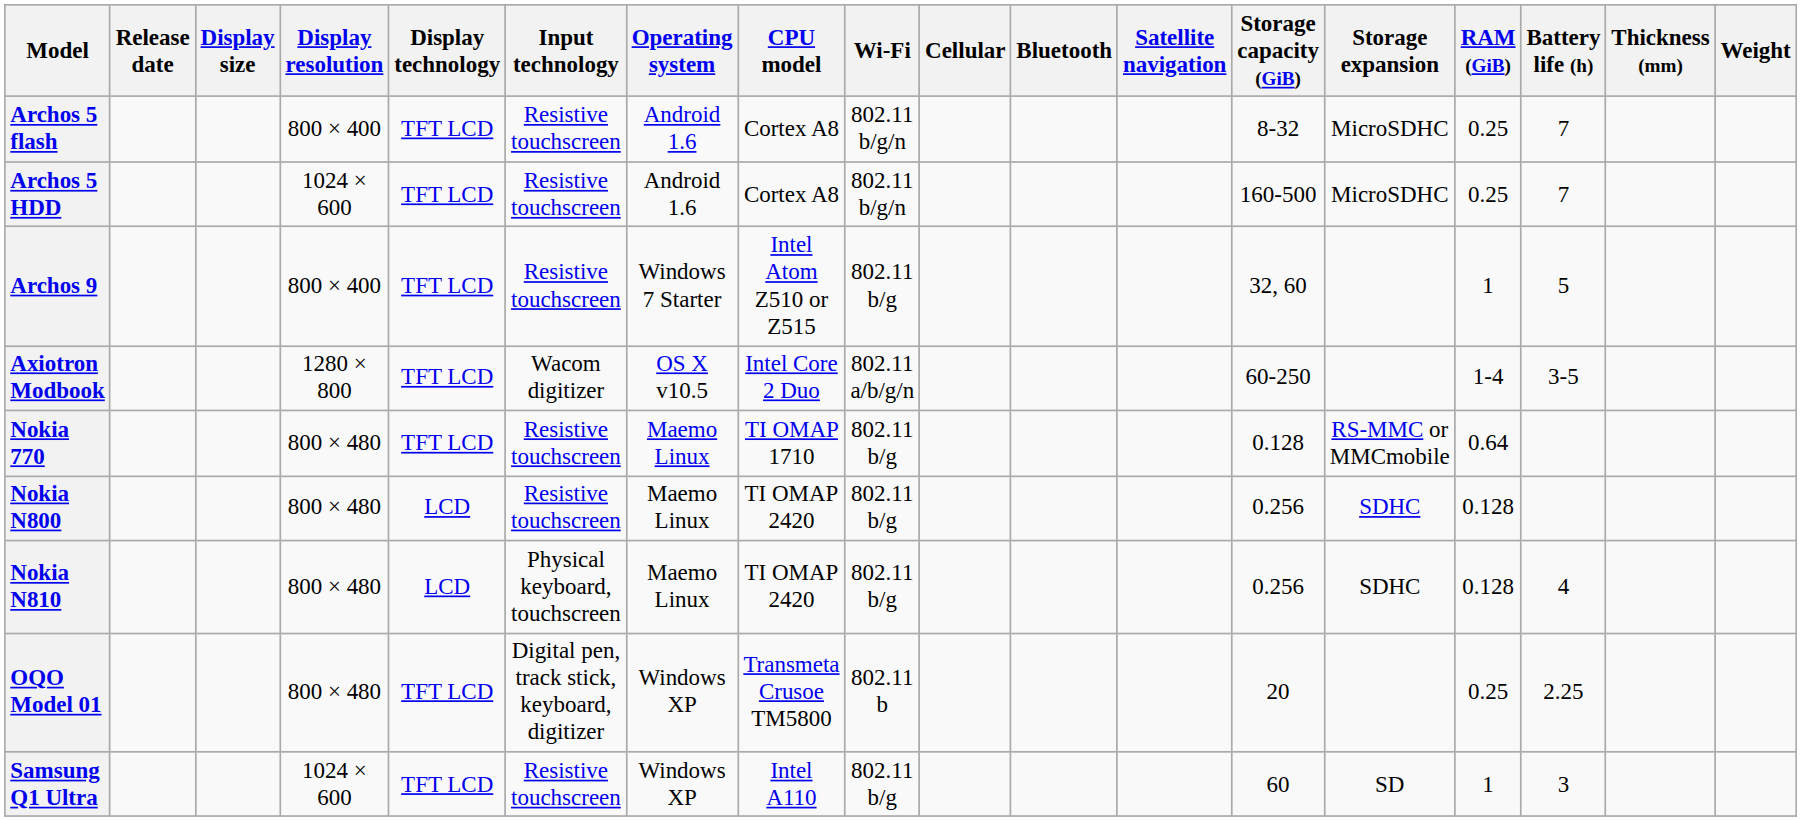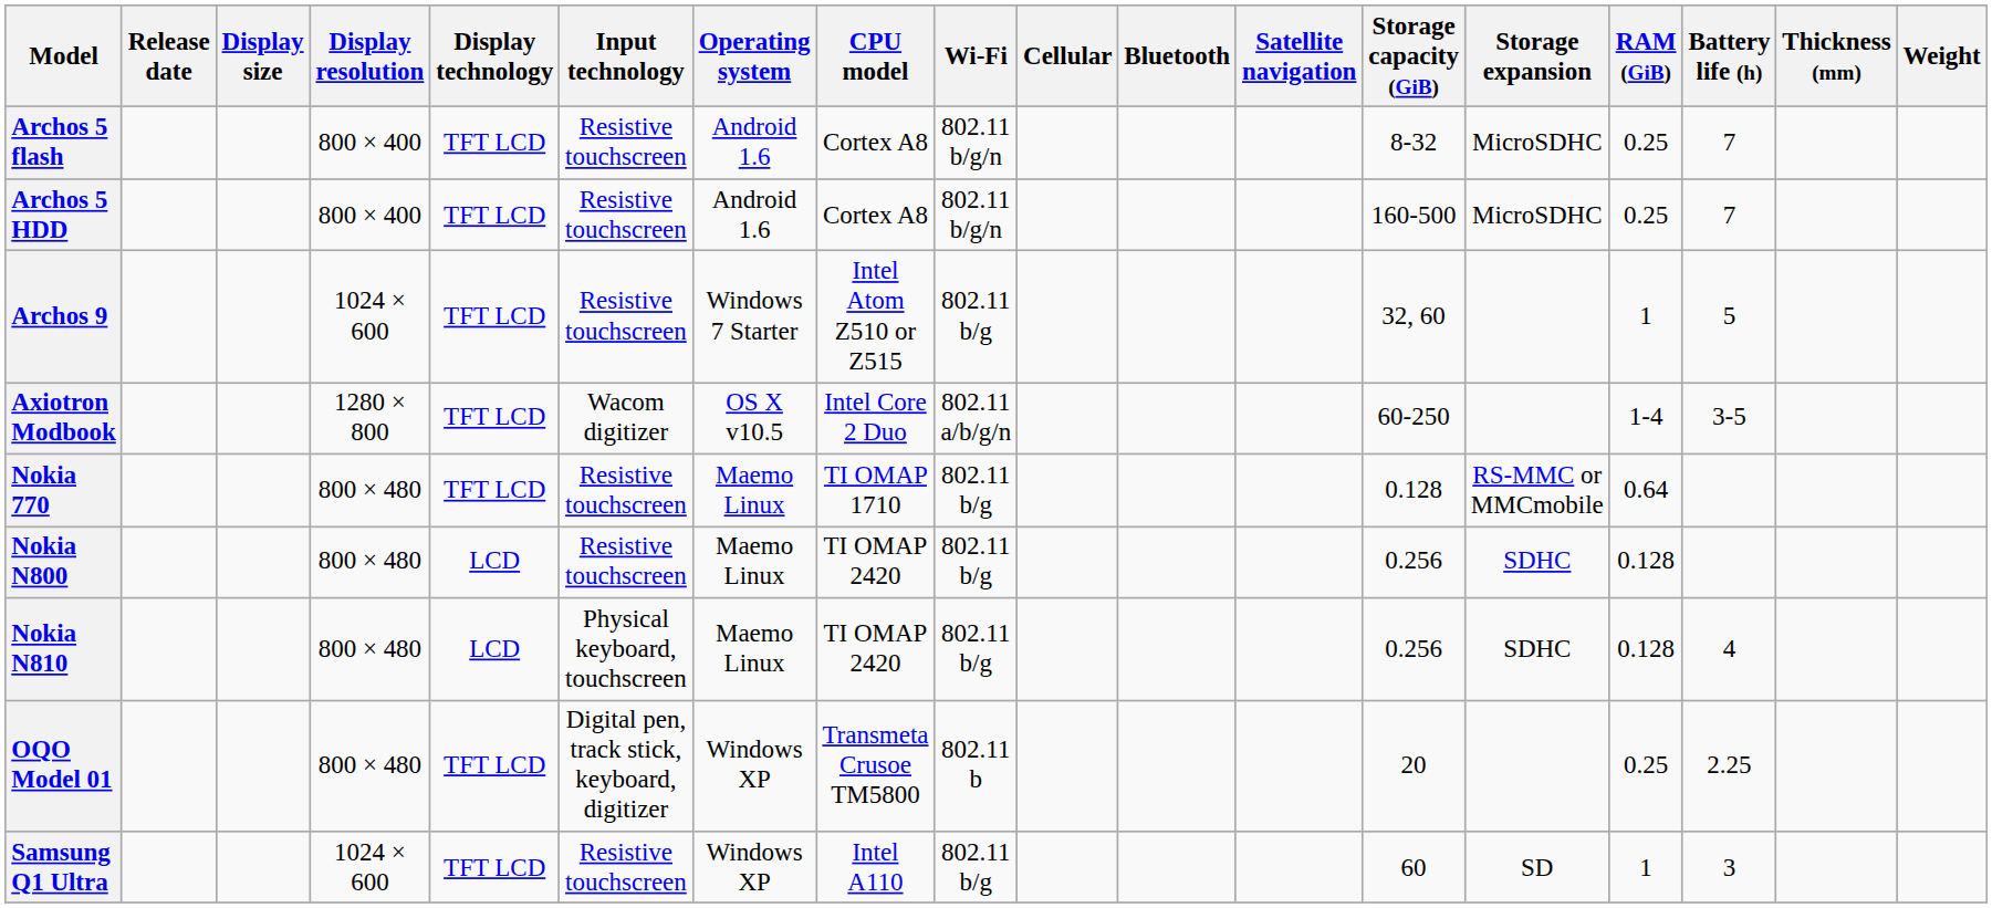Archos 5 HDD | Display resolution: 1024 × 600 -> 800 × 400
Archos 9 | Display resolution: 800 × 400 -> 1024 × 600
